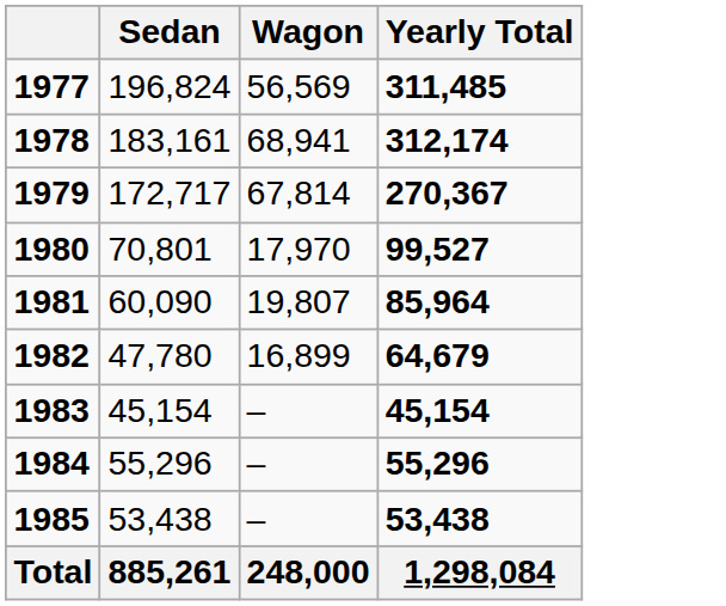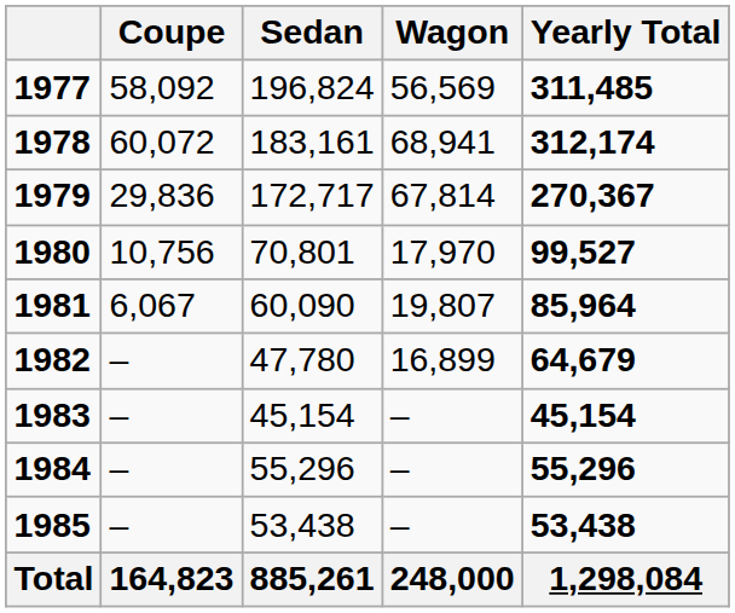+ column: Coupe | 58,092 | 60,072 | 29,836 | 10,756 | 6,067 | – | – | – | – | 164,823
